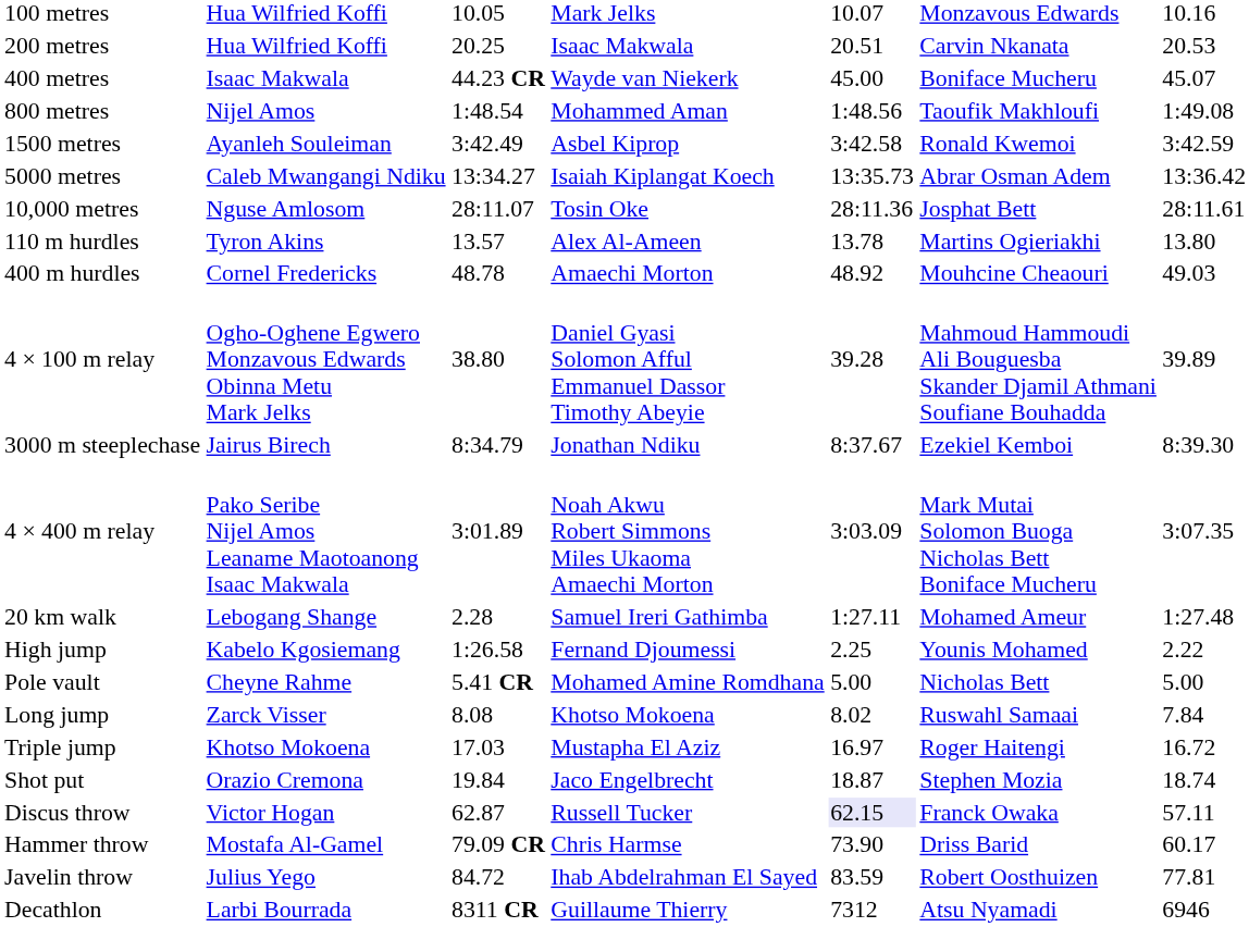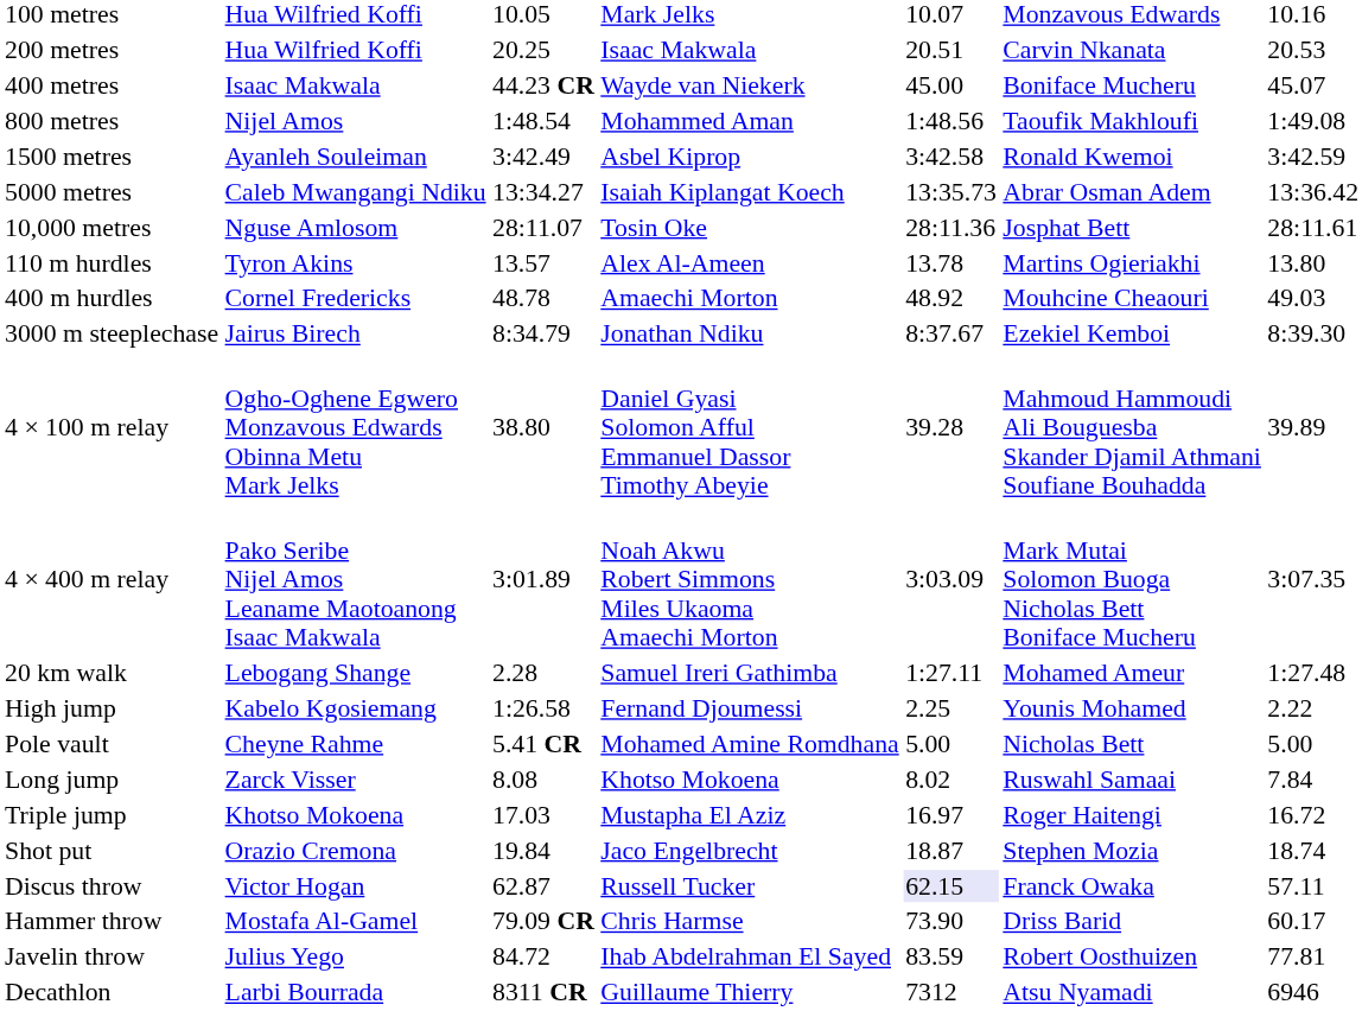rows swapped: 3000 m steeplechase <-> 4 × 100 m relay
